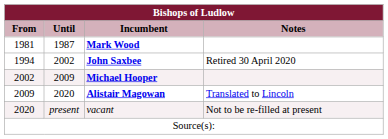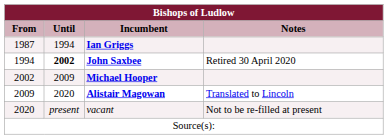- row: 1981 | 1987 | Mark Wood
+ row: 1987 | 1994 | Ian Griggs
John Saxbee | Until: normal -> bold
